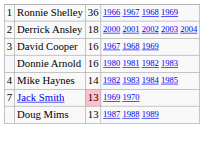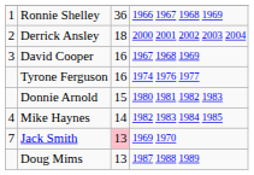+ row: Tyrone Ferguson | 16 | 1974 1976 1977
Donnie Arnold | column 3: 16 -> 15
